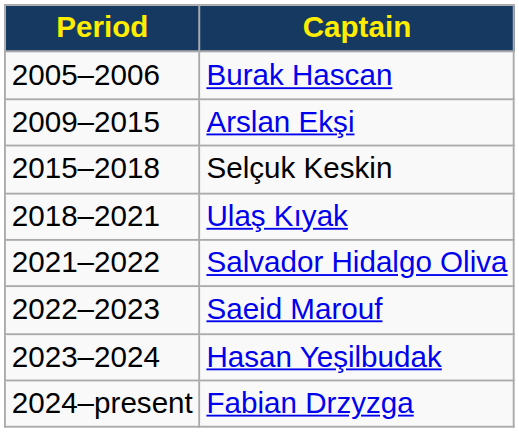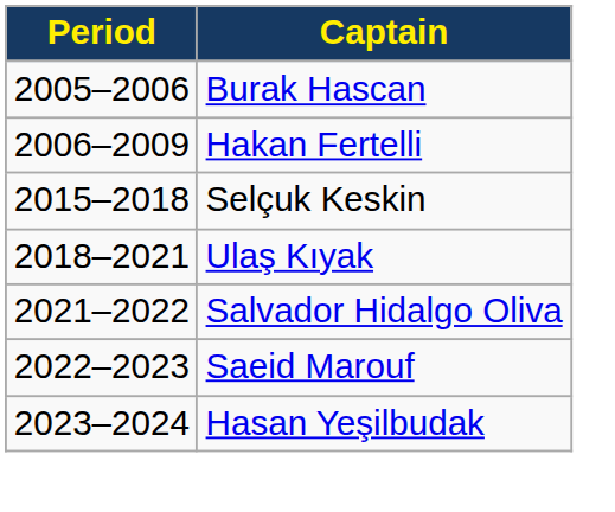+ row: 2006–2009 | Hakan Fertelli
- row: 2009–2015 | Arslan Ekşi
- row: 2024–present | Fabian Drzyzga
